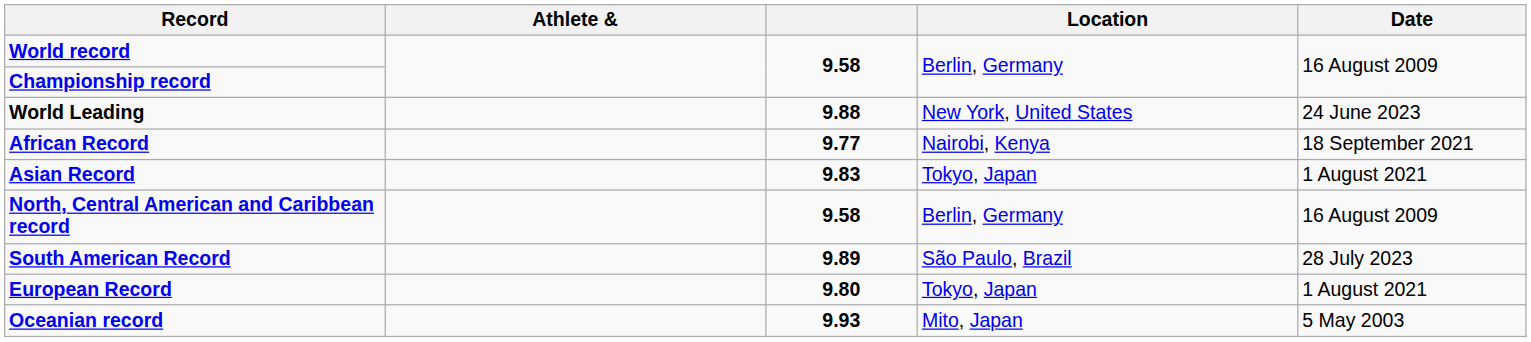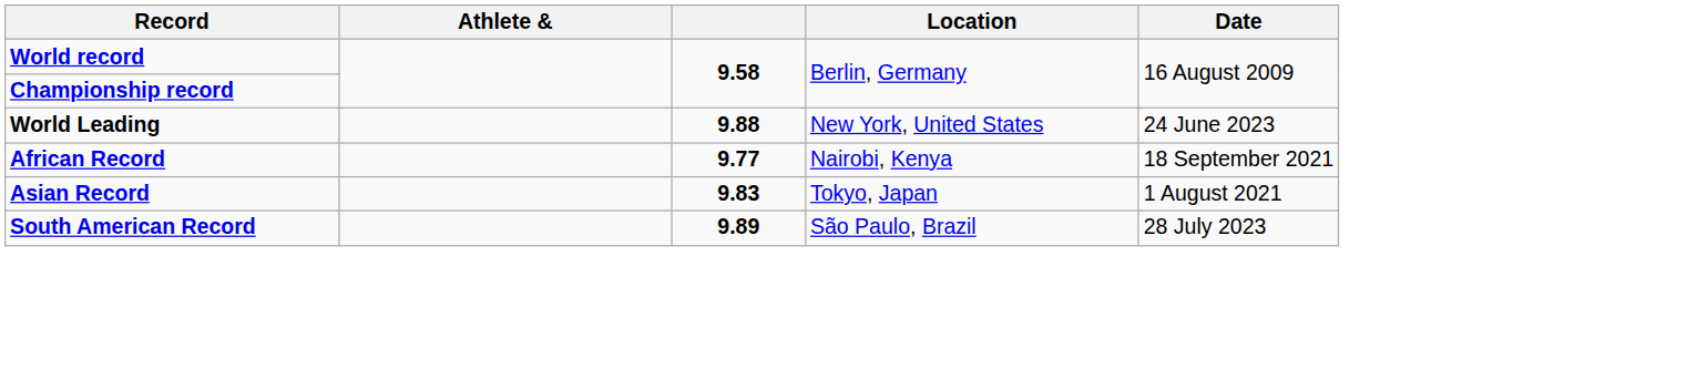- row: North, Central American and Caribbean record | 9.58 | Berlin, Germany | 16 August 2009
- row: European Record | 9.80 | Tokyo, Japan | 1 August 2021
- row: Oceanian record | 9.93 | Mito, Japan | 5 May 2003
